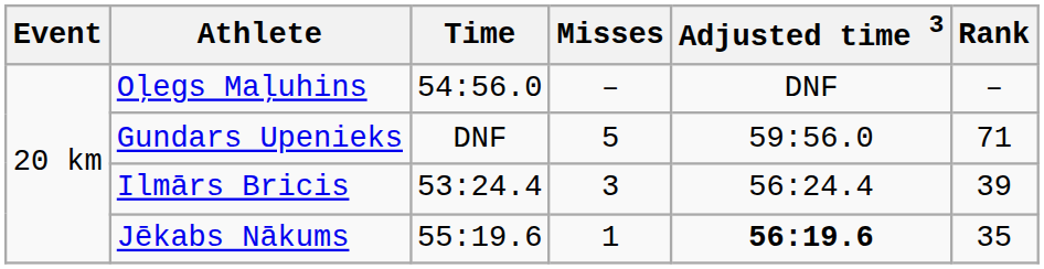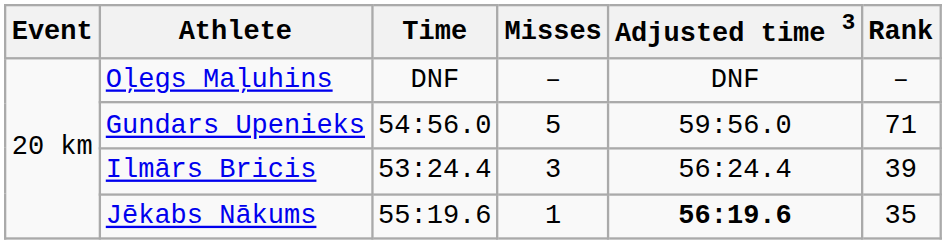Oļegs Maļuhins | Time: 54:56.0 -> DNF
Gundars Upenieks | Time: DNF -> 54:56.0
